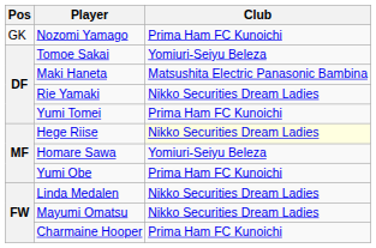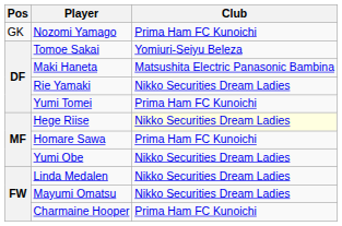Homare Sawa | Club: Yomiuri-Seiyu Beleza -> Prima Ham FC Kunoichi
Yumi Obe | Club: Prima Ham FC Kunoichi -> Nikko Securities Dream Ladies
